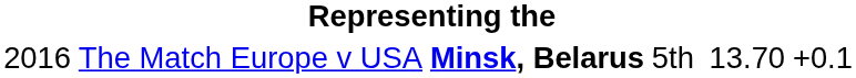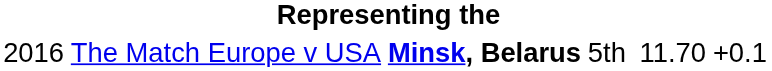The Match Europe v USA | column 6: 13.70 -> 11.70
